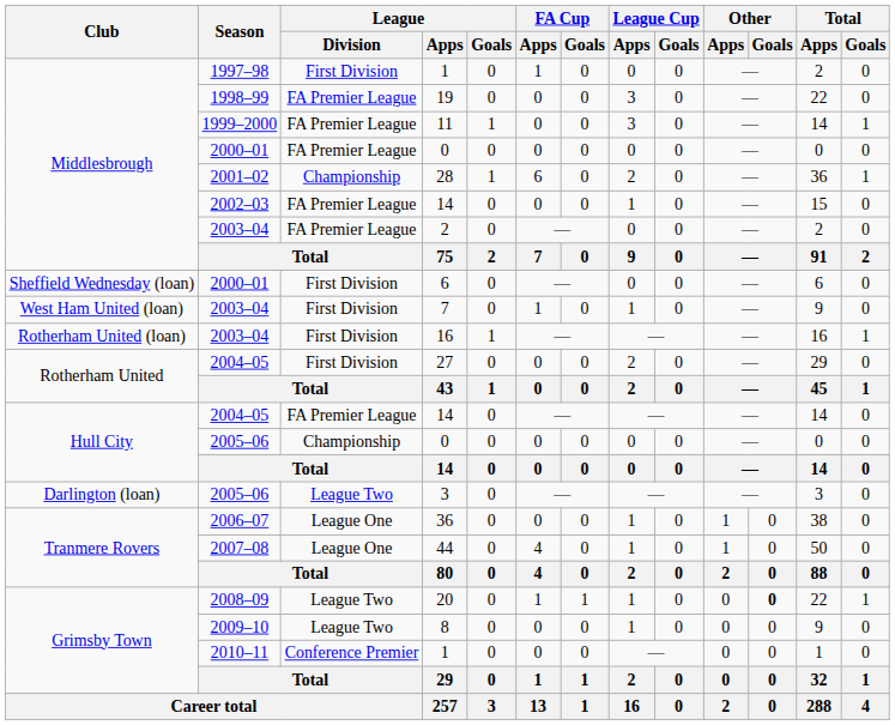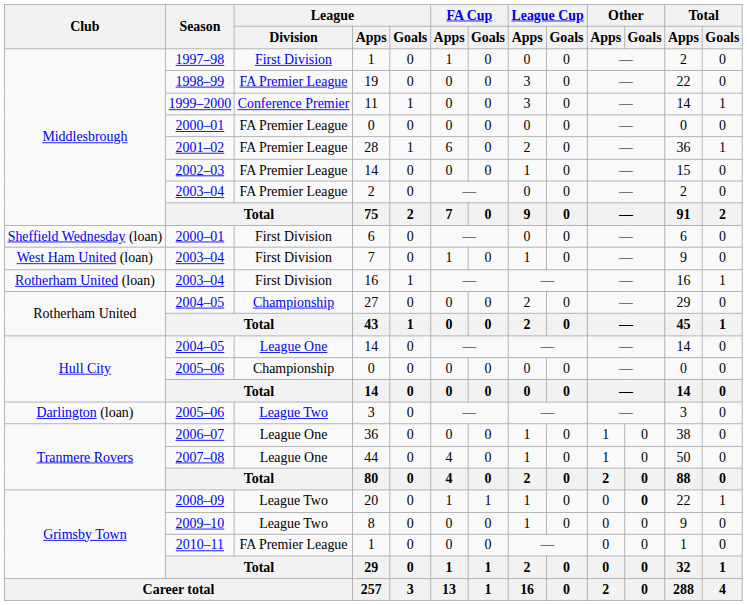11 | League / Division: FA Premier League -> Conference Premier
28 | League / Division: Championship -> FA Premier League
27 | League / Division: First Division -> Championship
2004–05 / 14 | League / Division: FA Premier League -> League One
2010–11 / 1 | League / Division: Conference Premier -> FA Premier League
